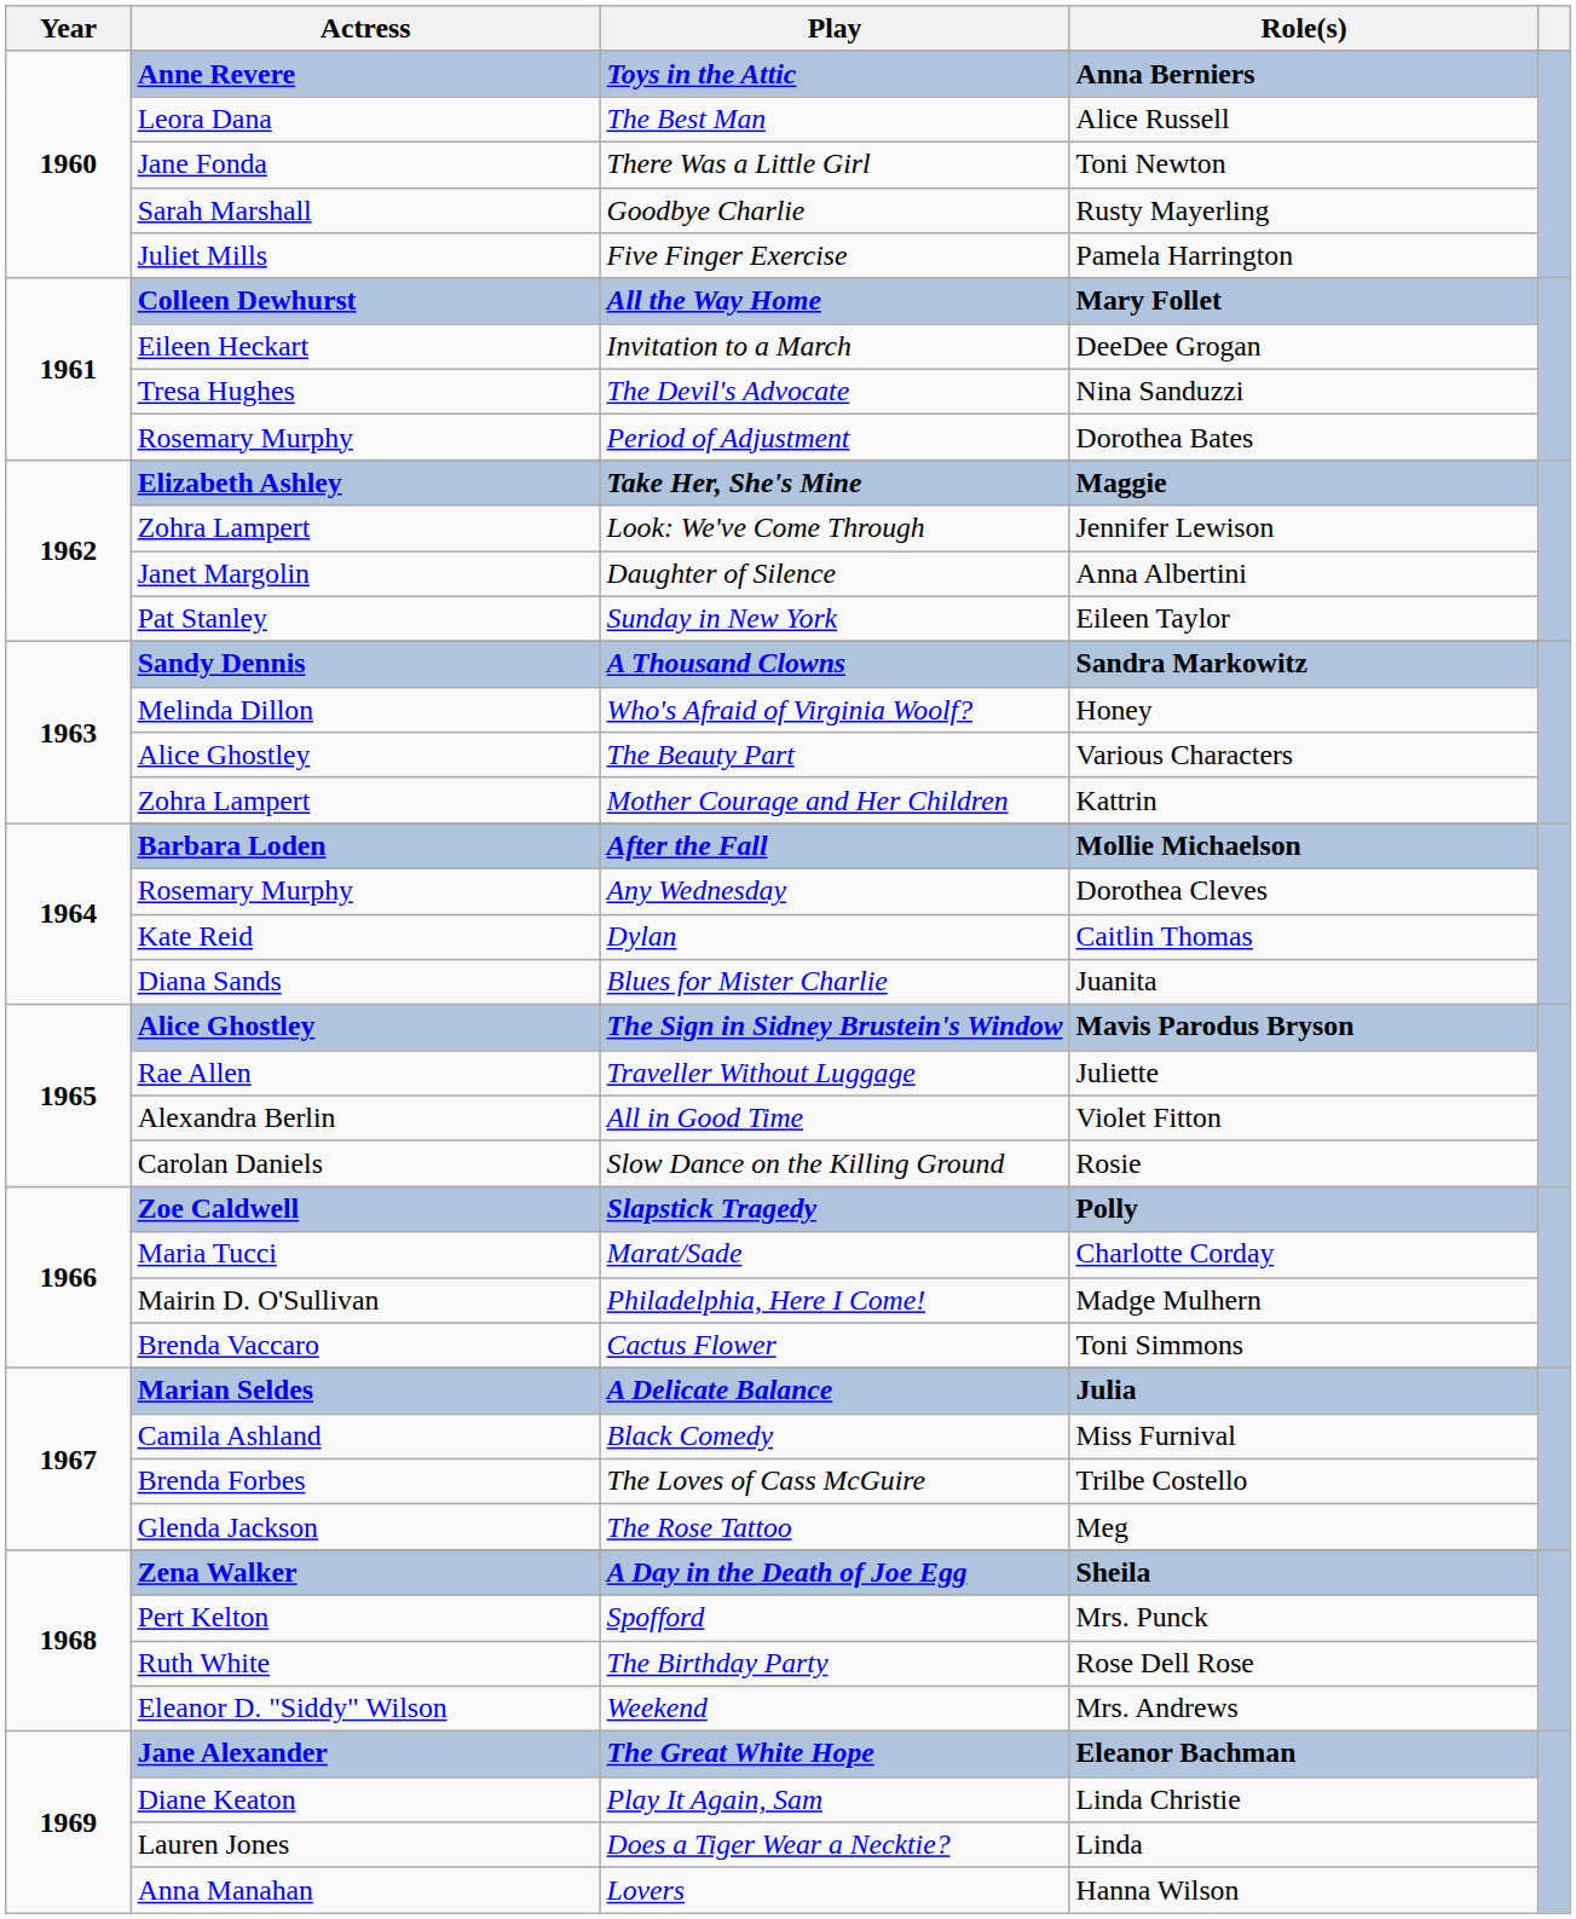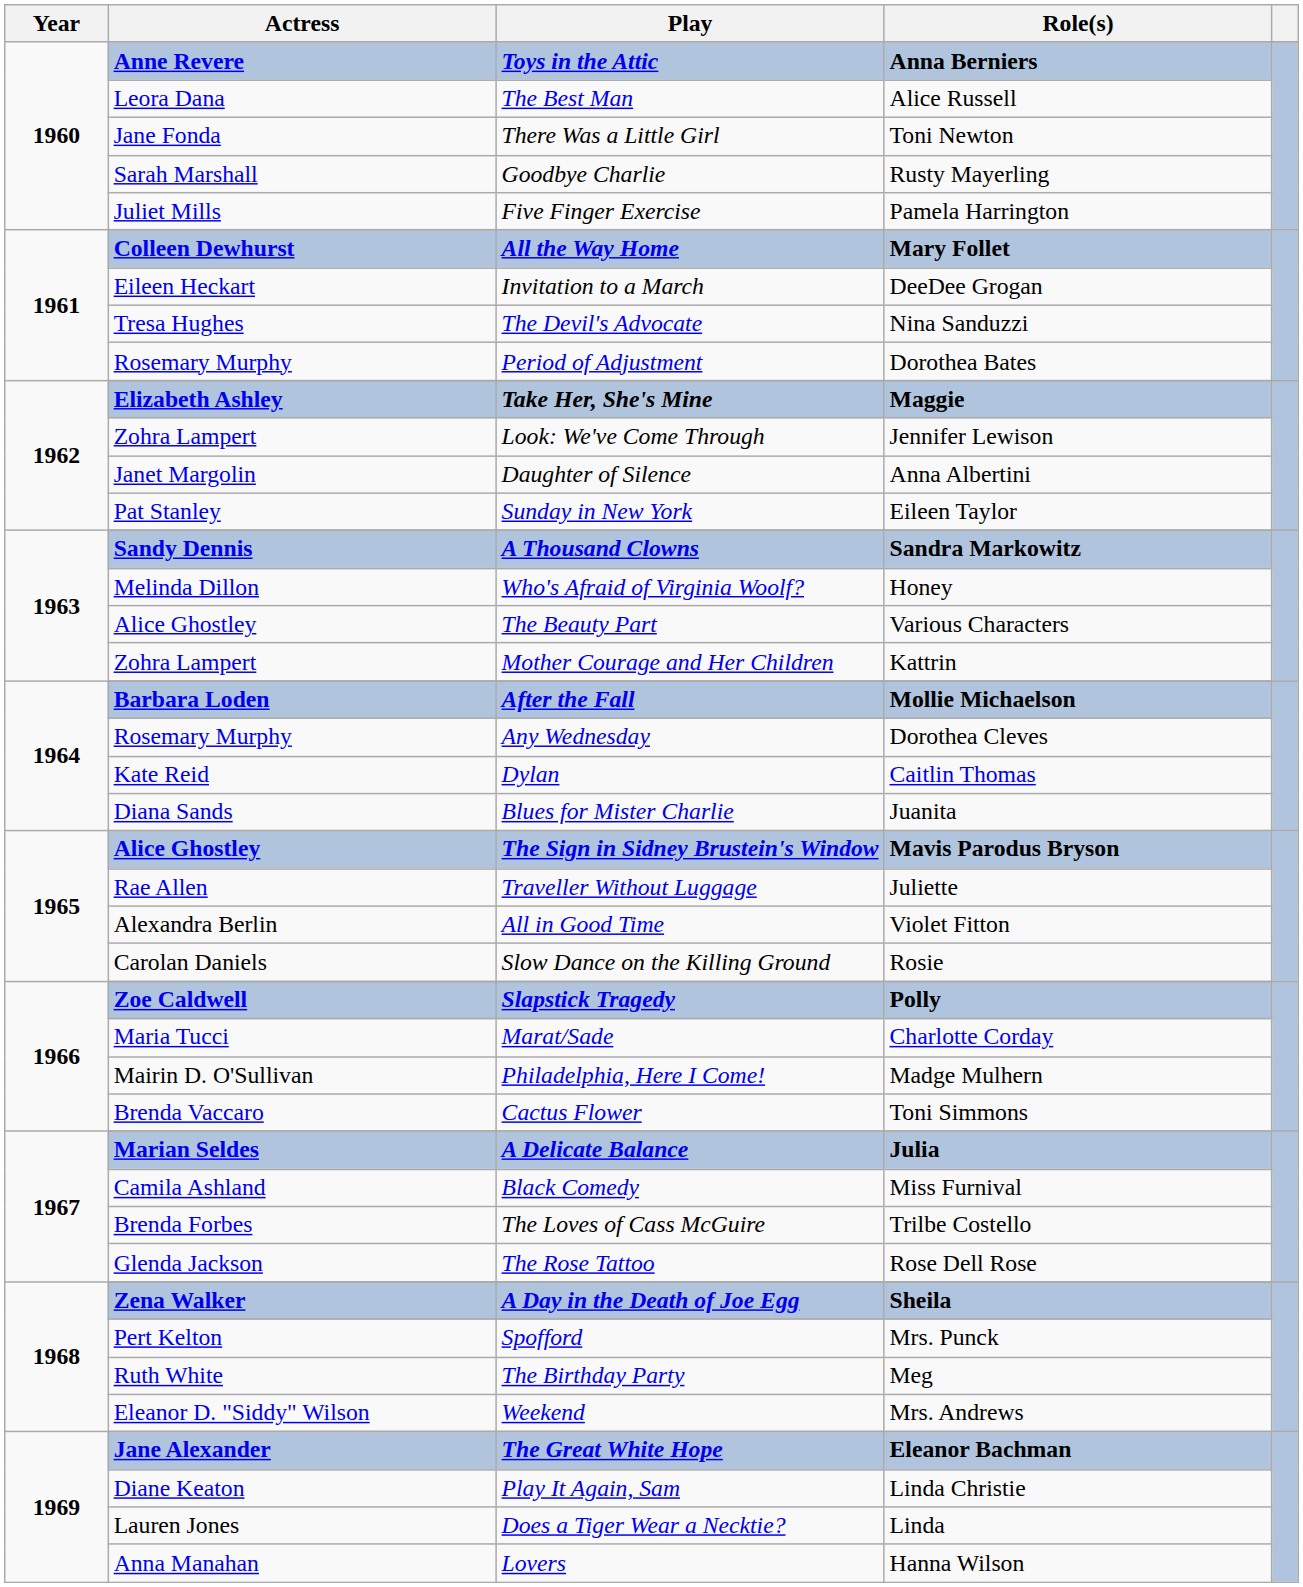The Rose Tattoo | Role(s): Meg -> Rose Dell Rose
The Birthday Party | Role(s): Rose Dell Rose -> Meg
